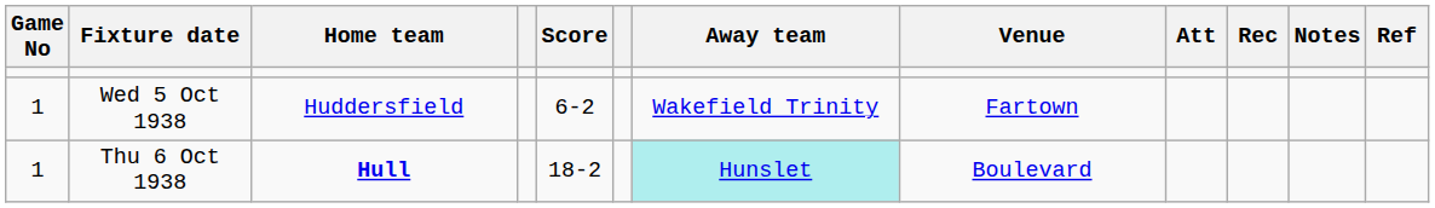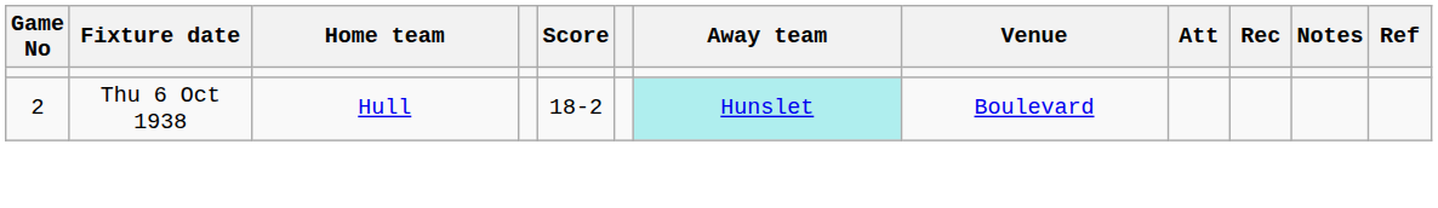- row: 1 | Wed 5 Oct 1938 | Huddersfield | 6-2 | Wakefield Trinity | Fartown
Thu 6 Oct 1938 | Game No: 1 -> 2
Thu 6 Oct 1938 | Home team: bold -> normal
